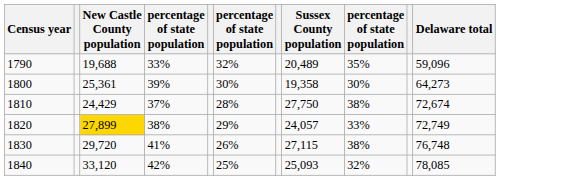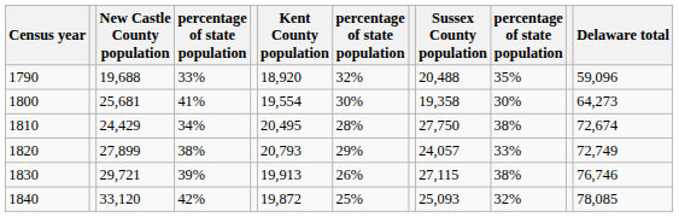+ column: Kent County population | 18,920 | 19,554 | 20,495 | 20,793 | 19,913 | 19,872
1790 | Sussex County population: 20,489 -> 20,488
1800 | New Castle County population: 25,361 -> 25,681
1800 | column 4: 39% -> 41%
1810 | column 4: 37% -> 34%
1820 | New Castle County population: gold background -> no background
1830 | New Castle County population: 29,720 -> 29,721
1830 | column 4: 41% -> 39%
1830 | Delaware total: 76,748 -> 76,746
